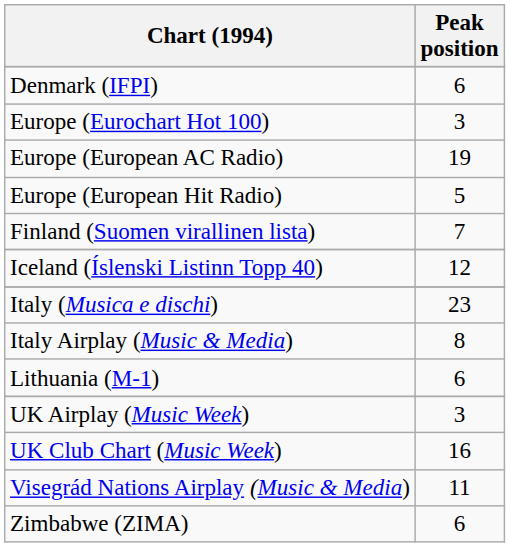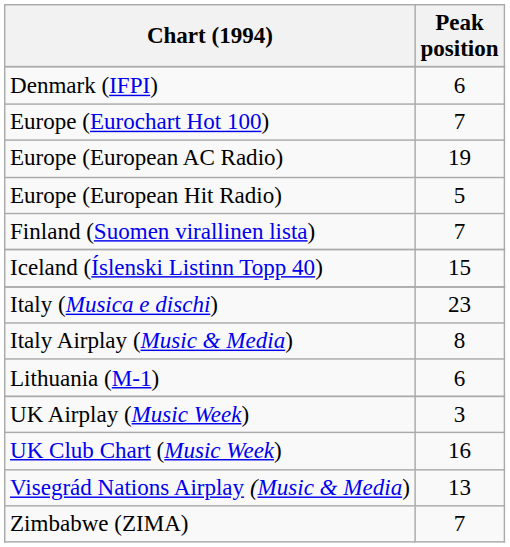Europe (Eurochart Hot 100) | Peak position: 3 -> 7
Iceland (Íslenski Listinn Topp 40) | Peak position: 12 -> 15
Visegrád Nations Airplay (Music & Media) | Peak position: 11 -> 13
Zimbabwe (ZIMA) | Peak position: 6 -> 7
